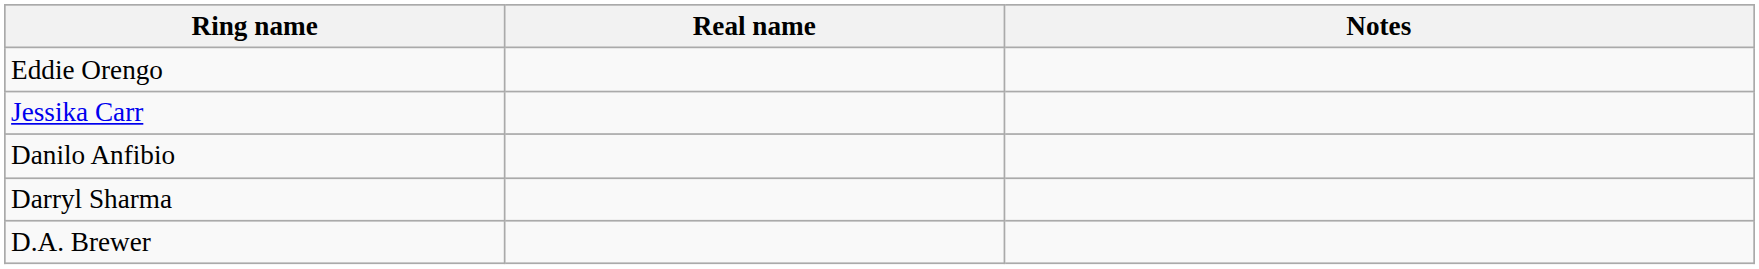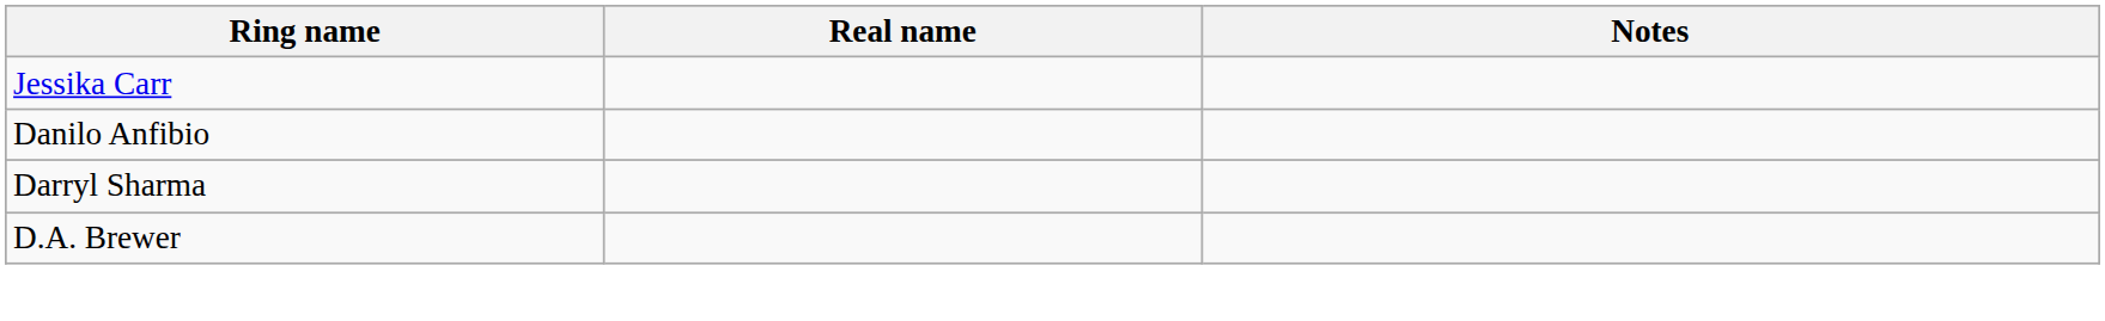- row: Eddie Orengo
